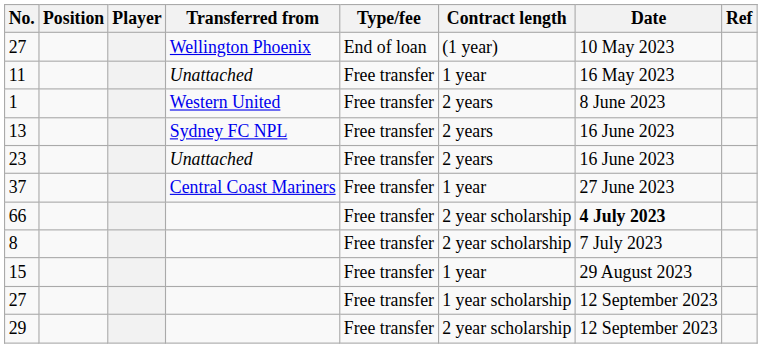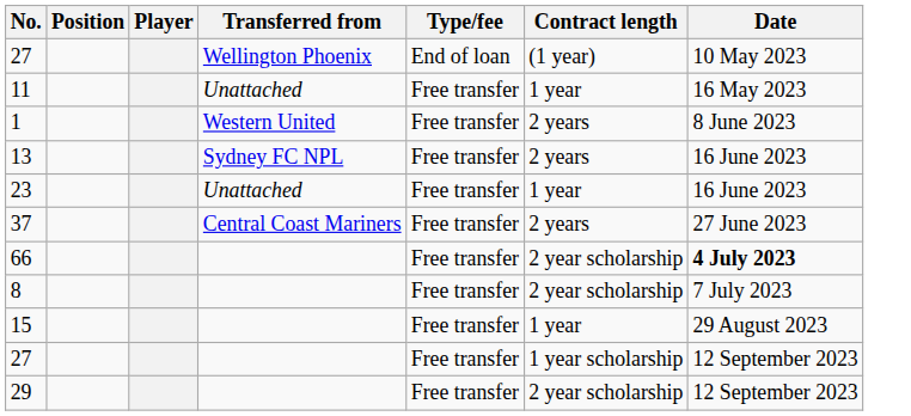- column: Ref
23 | Contract length: 2 years -> 1 year
37 | Contract length: 1 year -> 2 years
